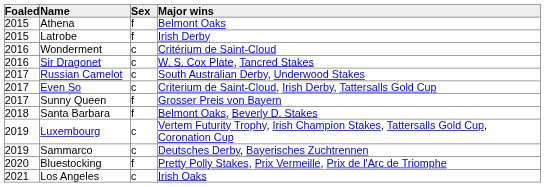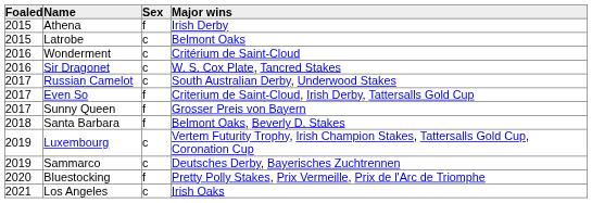Athena | Major wins: Belmont Oaks -> Irish Derby
Latrobe | Sex: f -> c
Latrobe | Major wins: Irish Derby -> Belmont Oaks
Even So | Sex: c -> f
